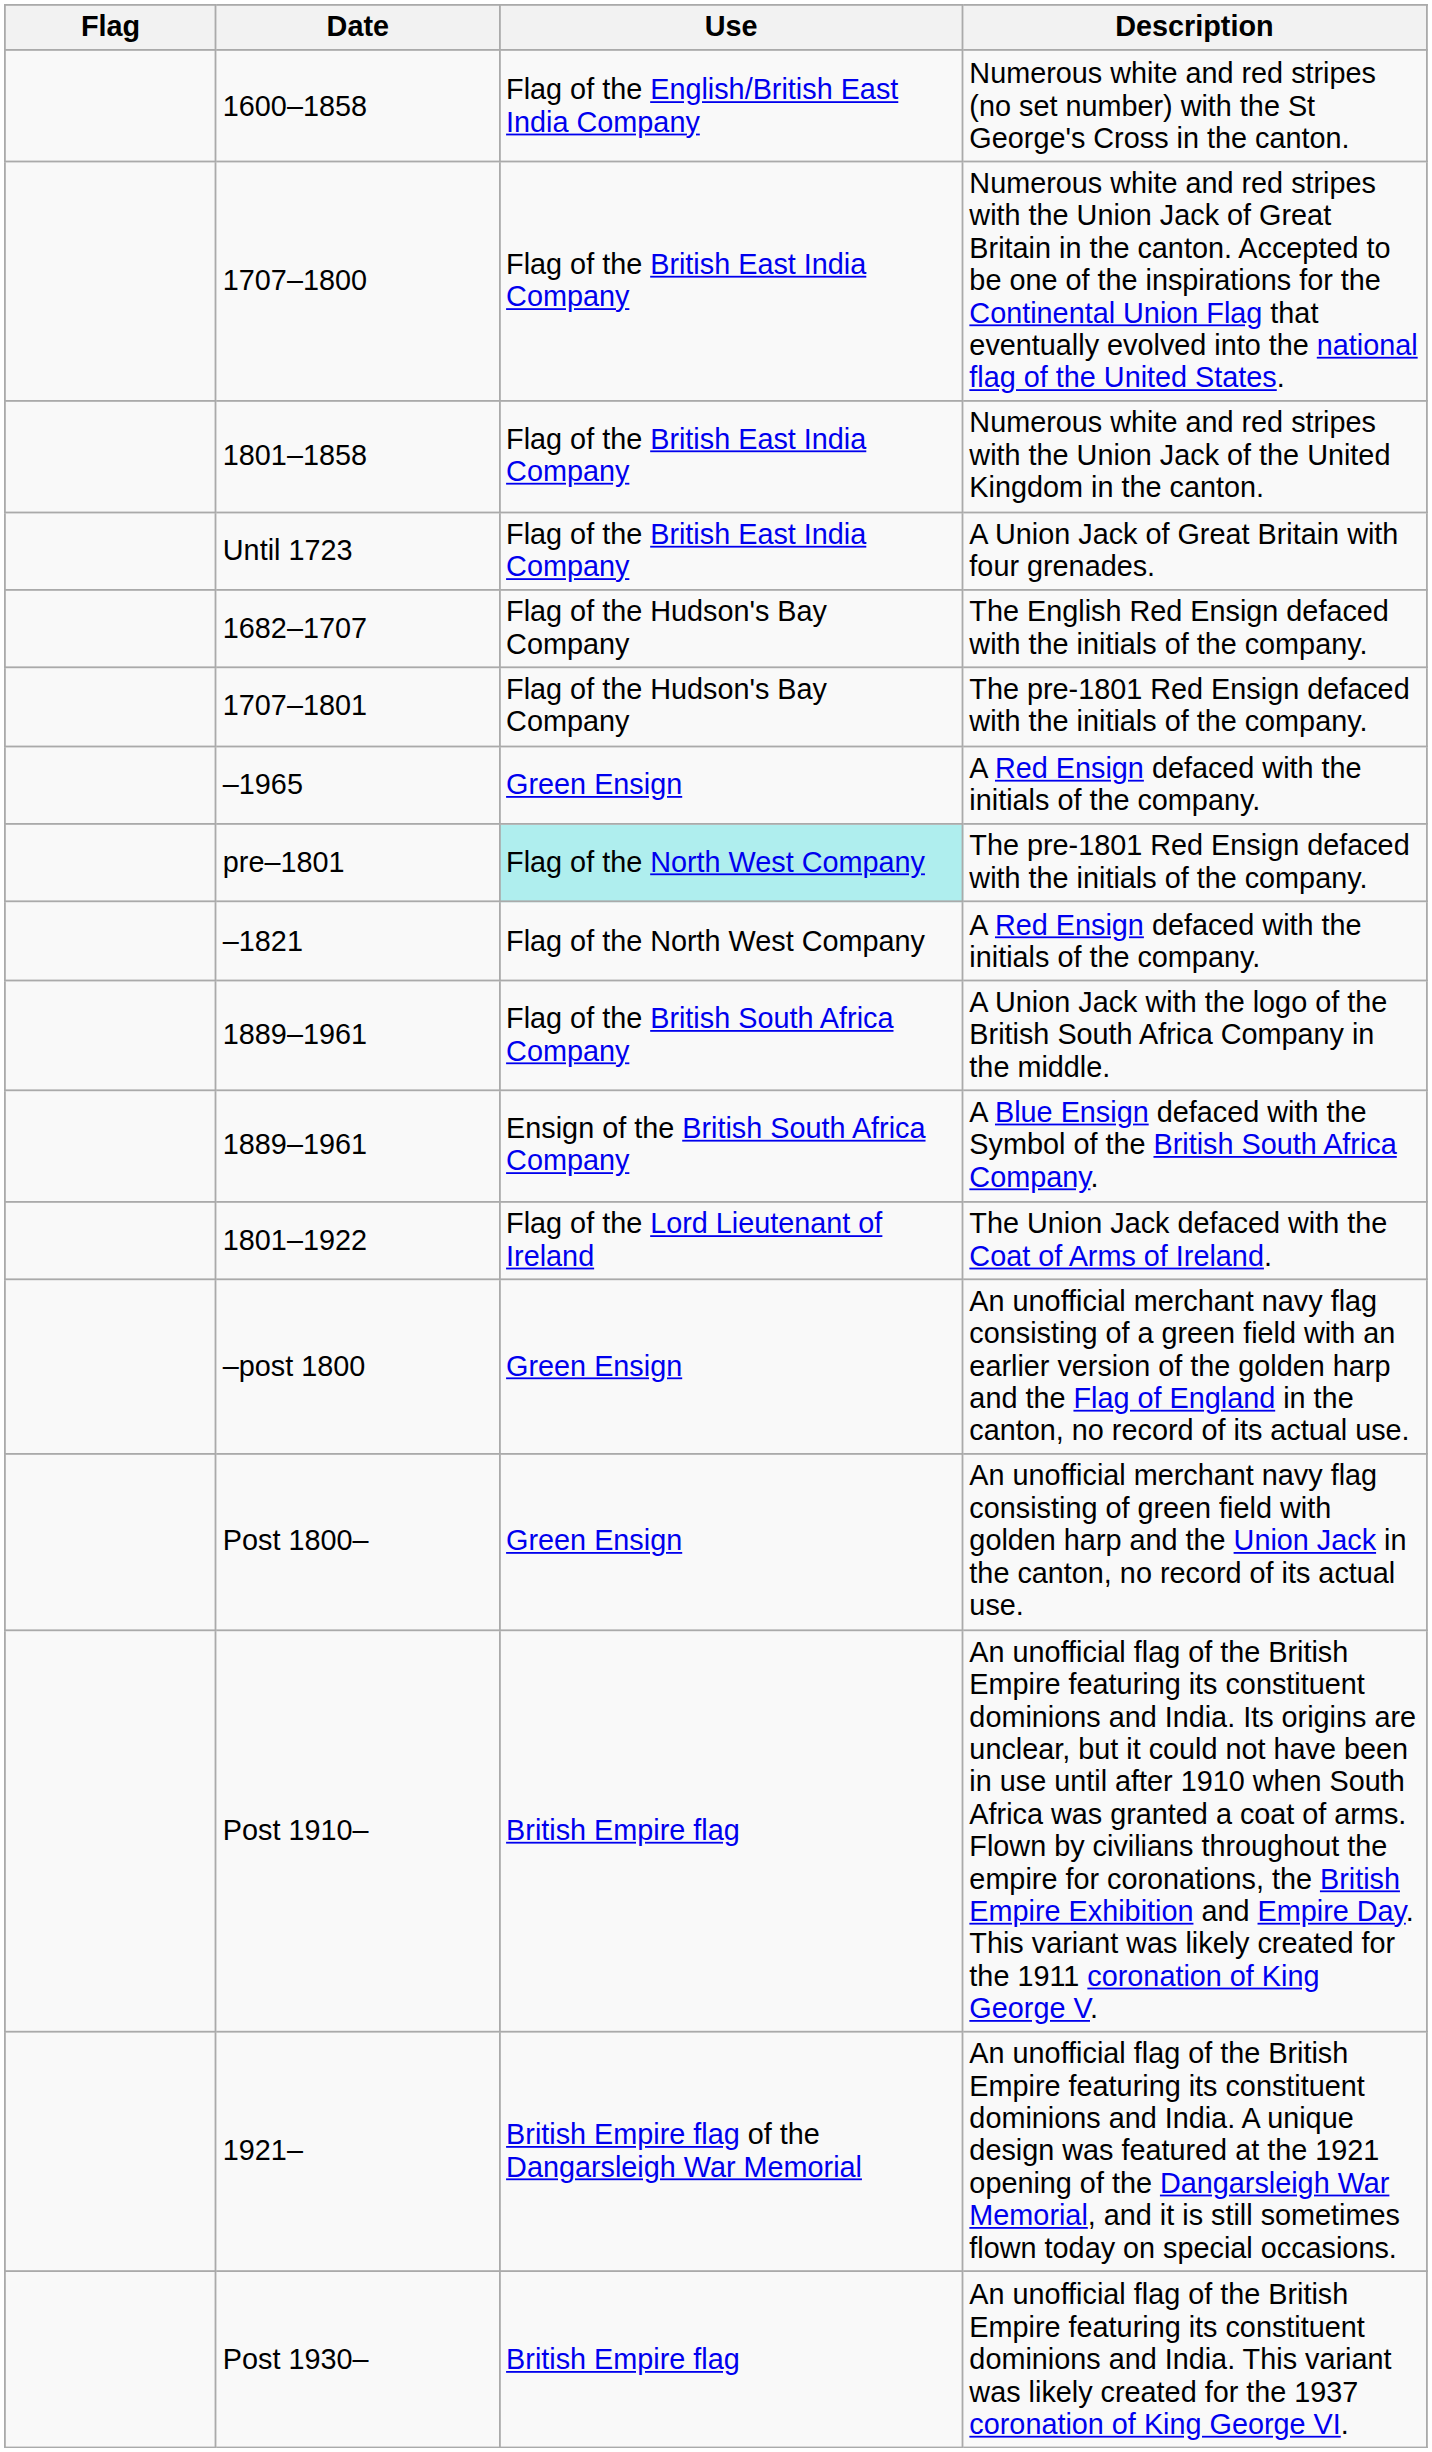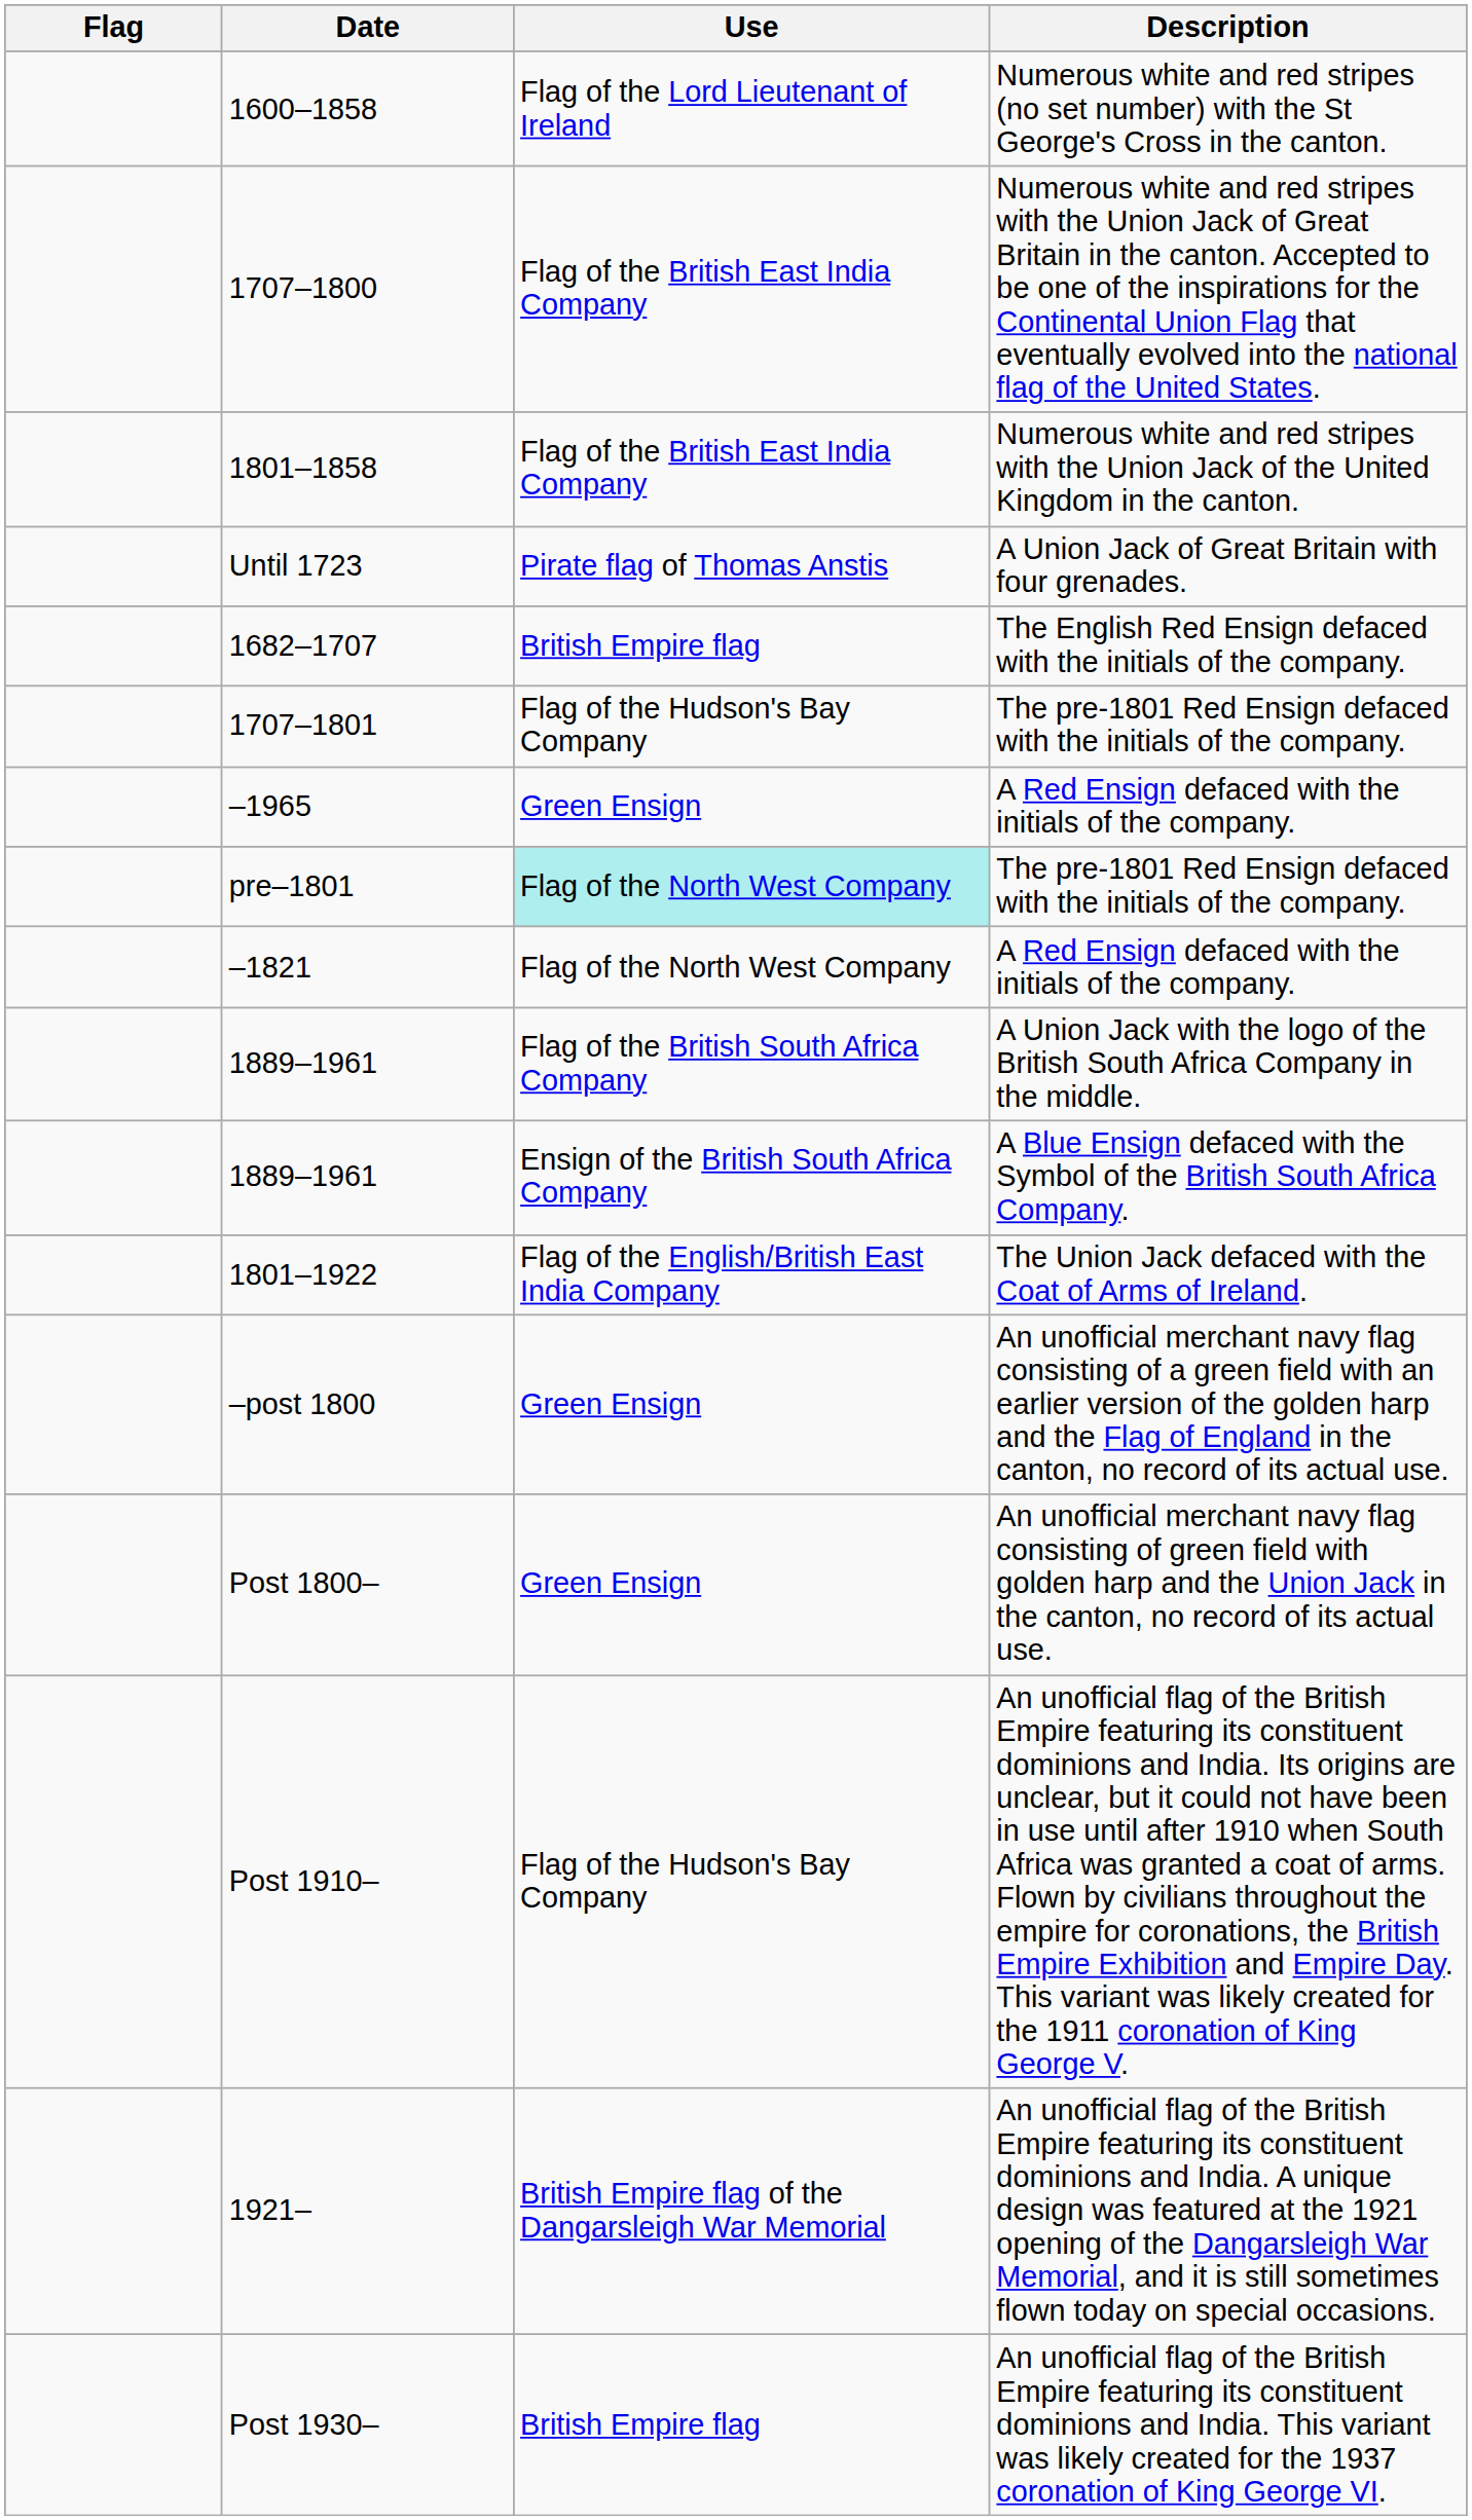1600–1858 | Use: Flag of the English/British East India Company -> Flag of the Lord Lieutenant of Ireland
Until 1723 | Use: Flag of the British East India Company -> Pirate flag of Thomas Anstis
1682–1707 | Use: Flag of the Hudson's Bay Company -> British Empire flag
1801–1922 | Use: Flag of the Lord Lieutenant of Ireland -> Flag of the English/British East India Company
Post 1910– | Use: British Empire flag -> Flag of the Hudson's Bay Company
